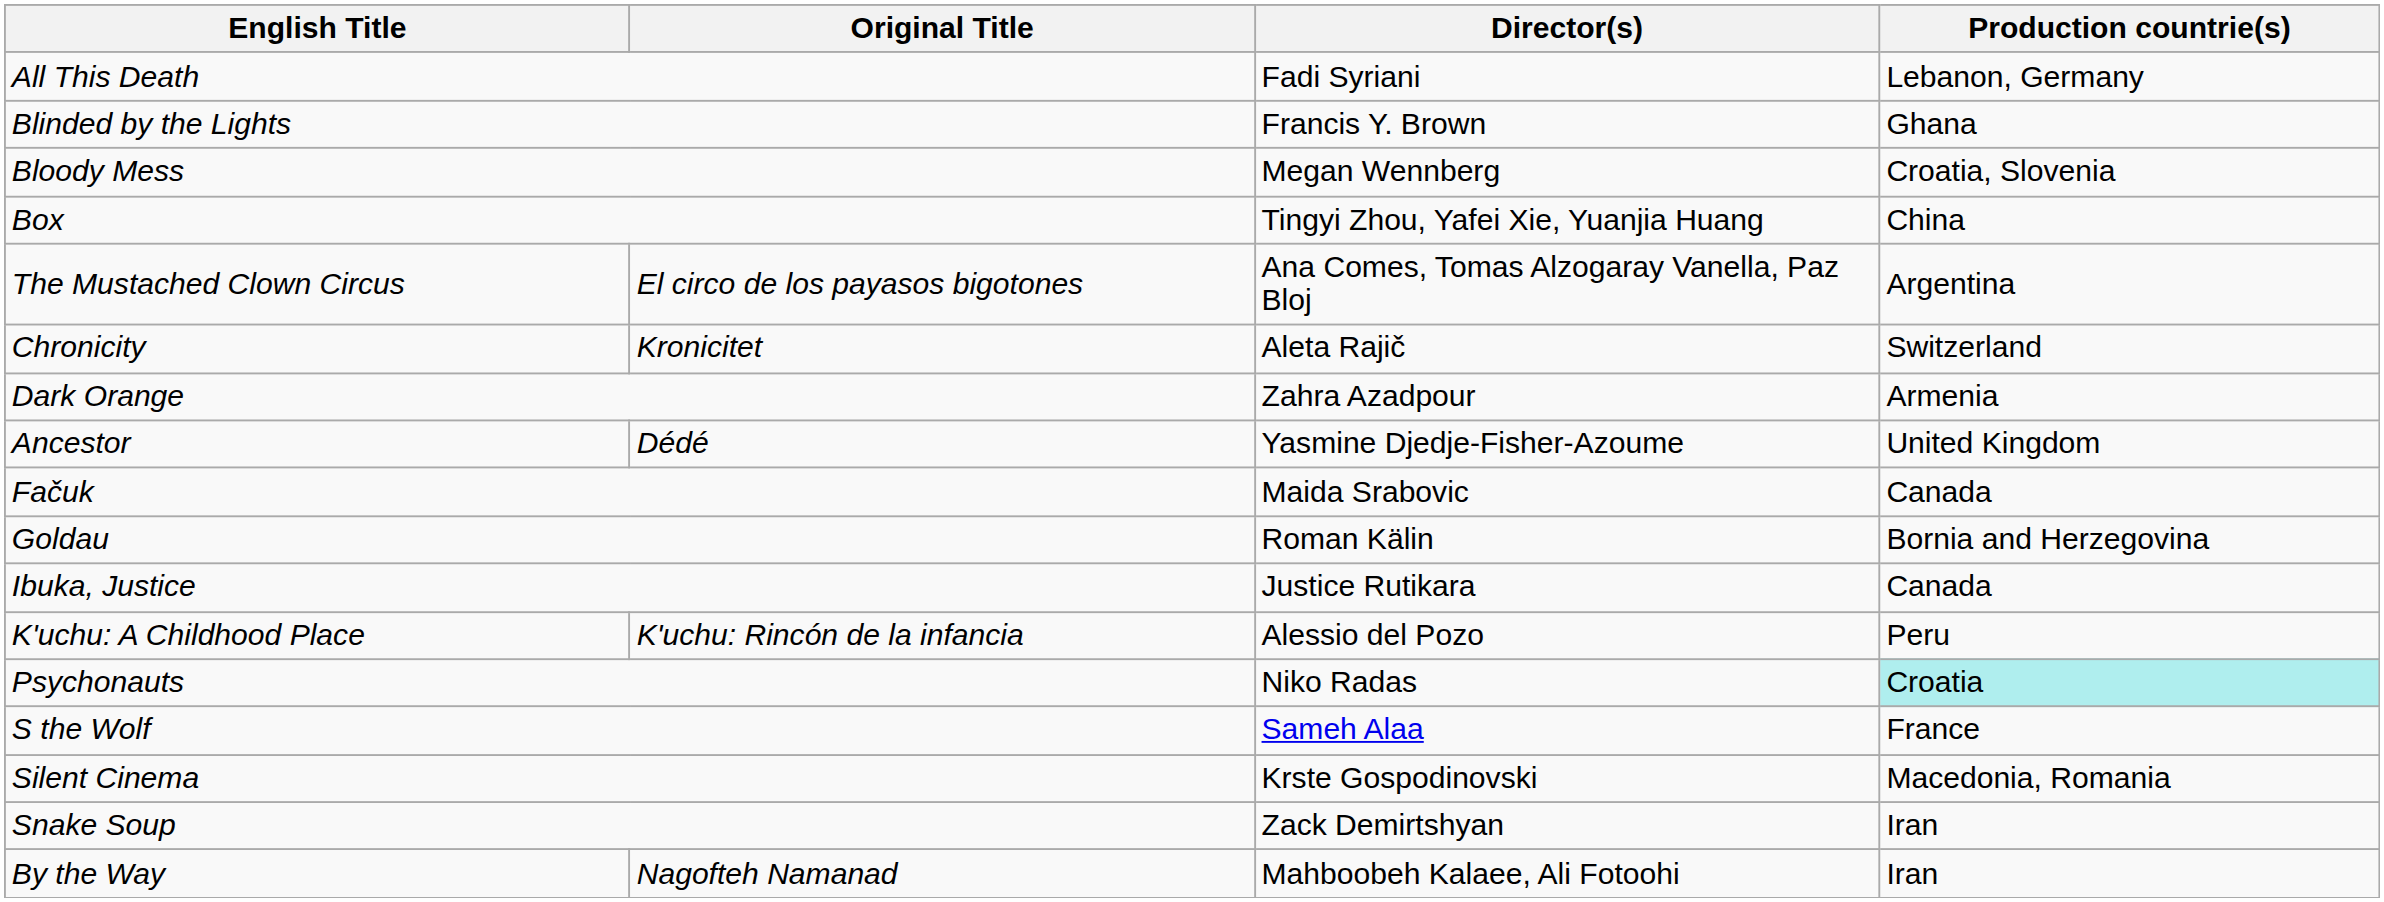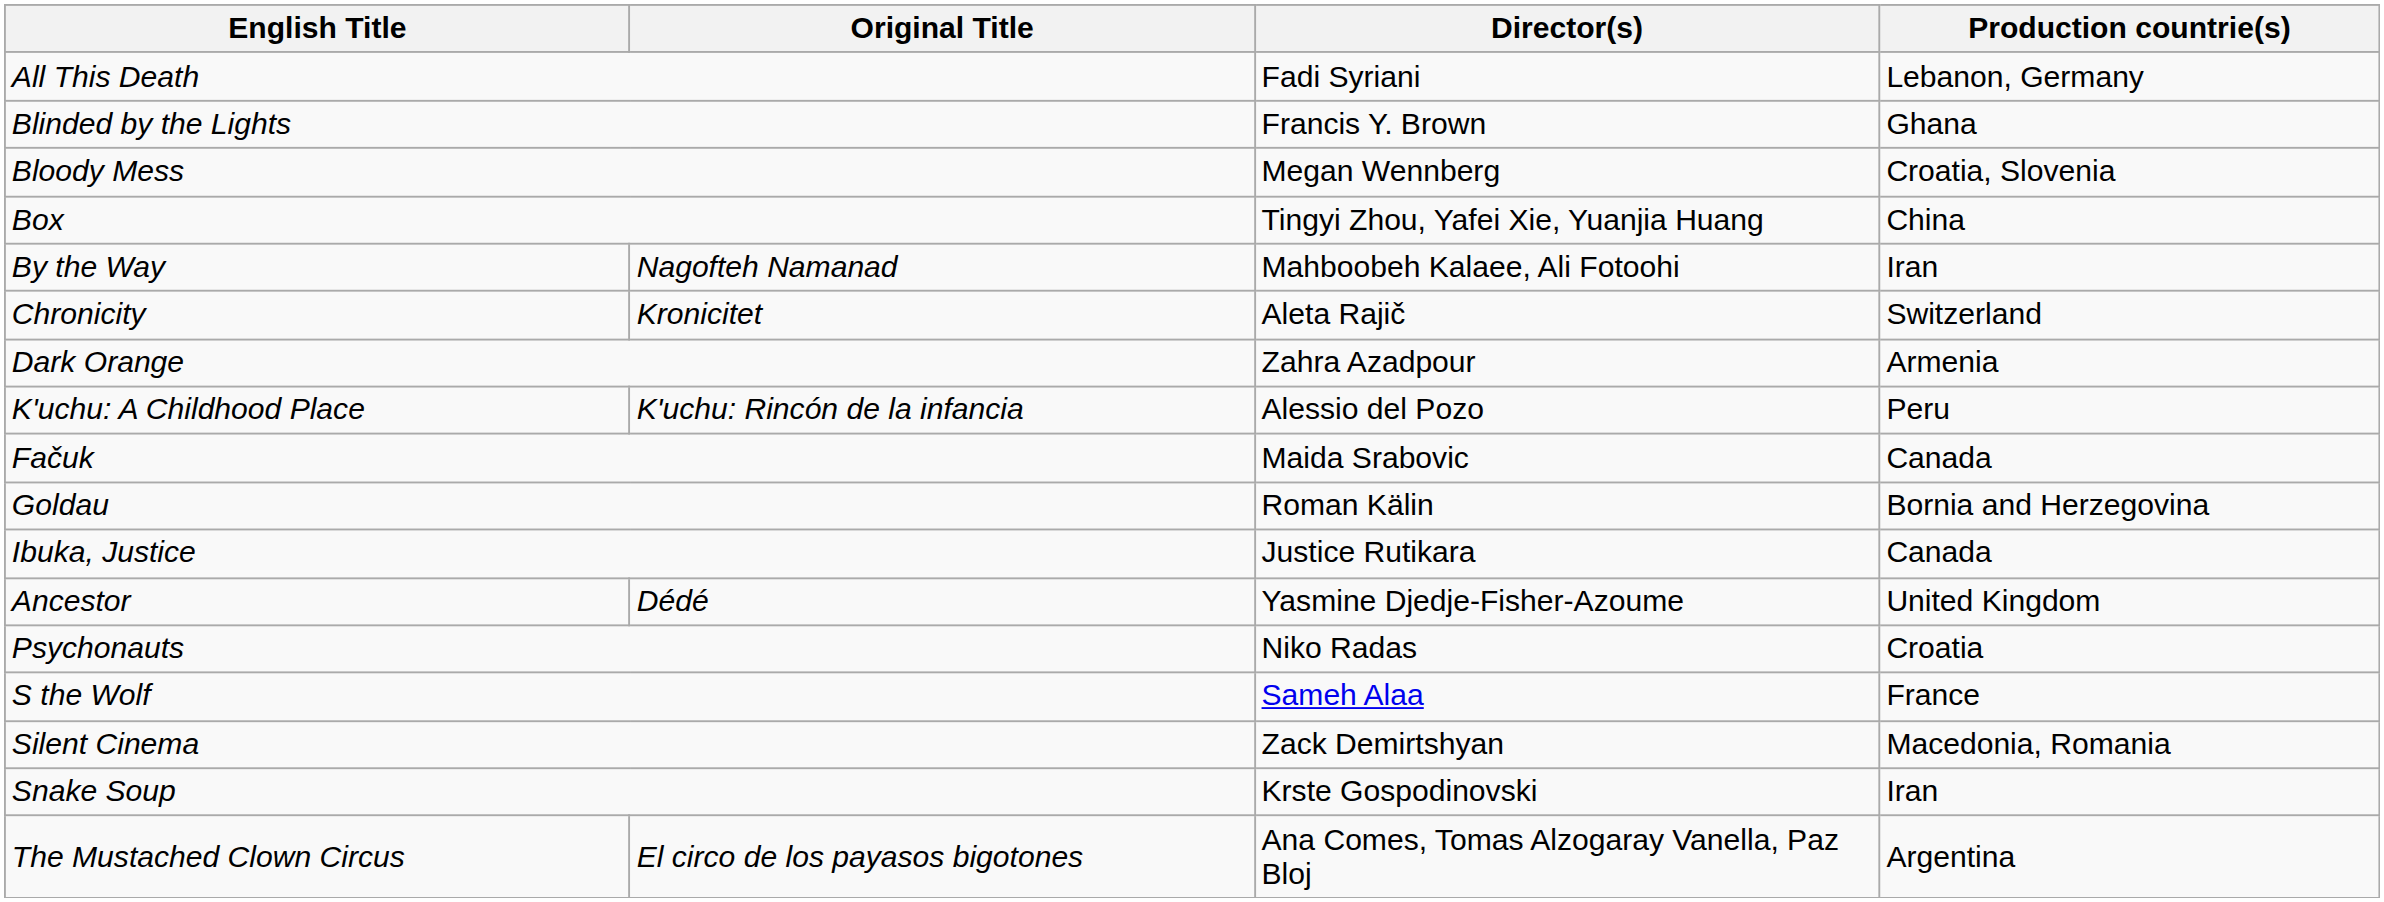rows swapped: By the Way <-> The Mustached Clown Circus
rows swapped: Ancestor <-> K'uchu: A Childhood Place
Psychonauts | Production countrie(s): paleturquoise background -> no background
Silent Cinema | Director(s): Krste Gospodinovski -> Zack Demirtshyan
Snake Soup | Director(s): Zack Demirtshyan -> Krste Gospodinovski
